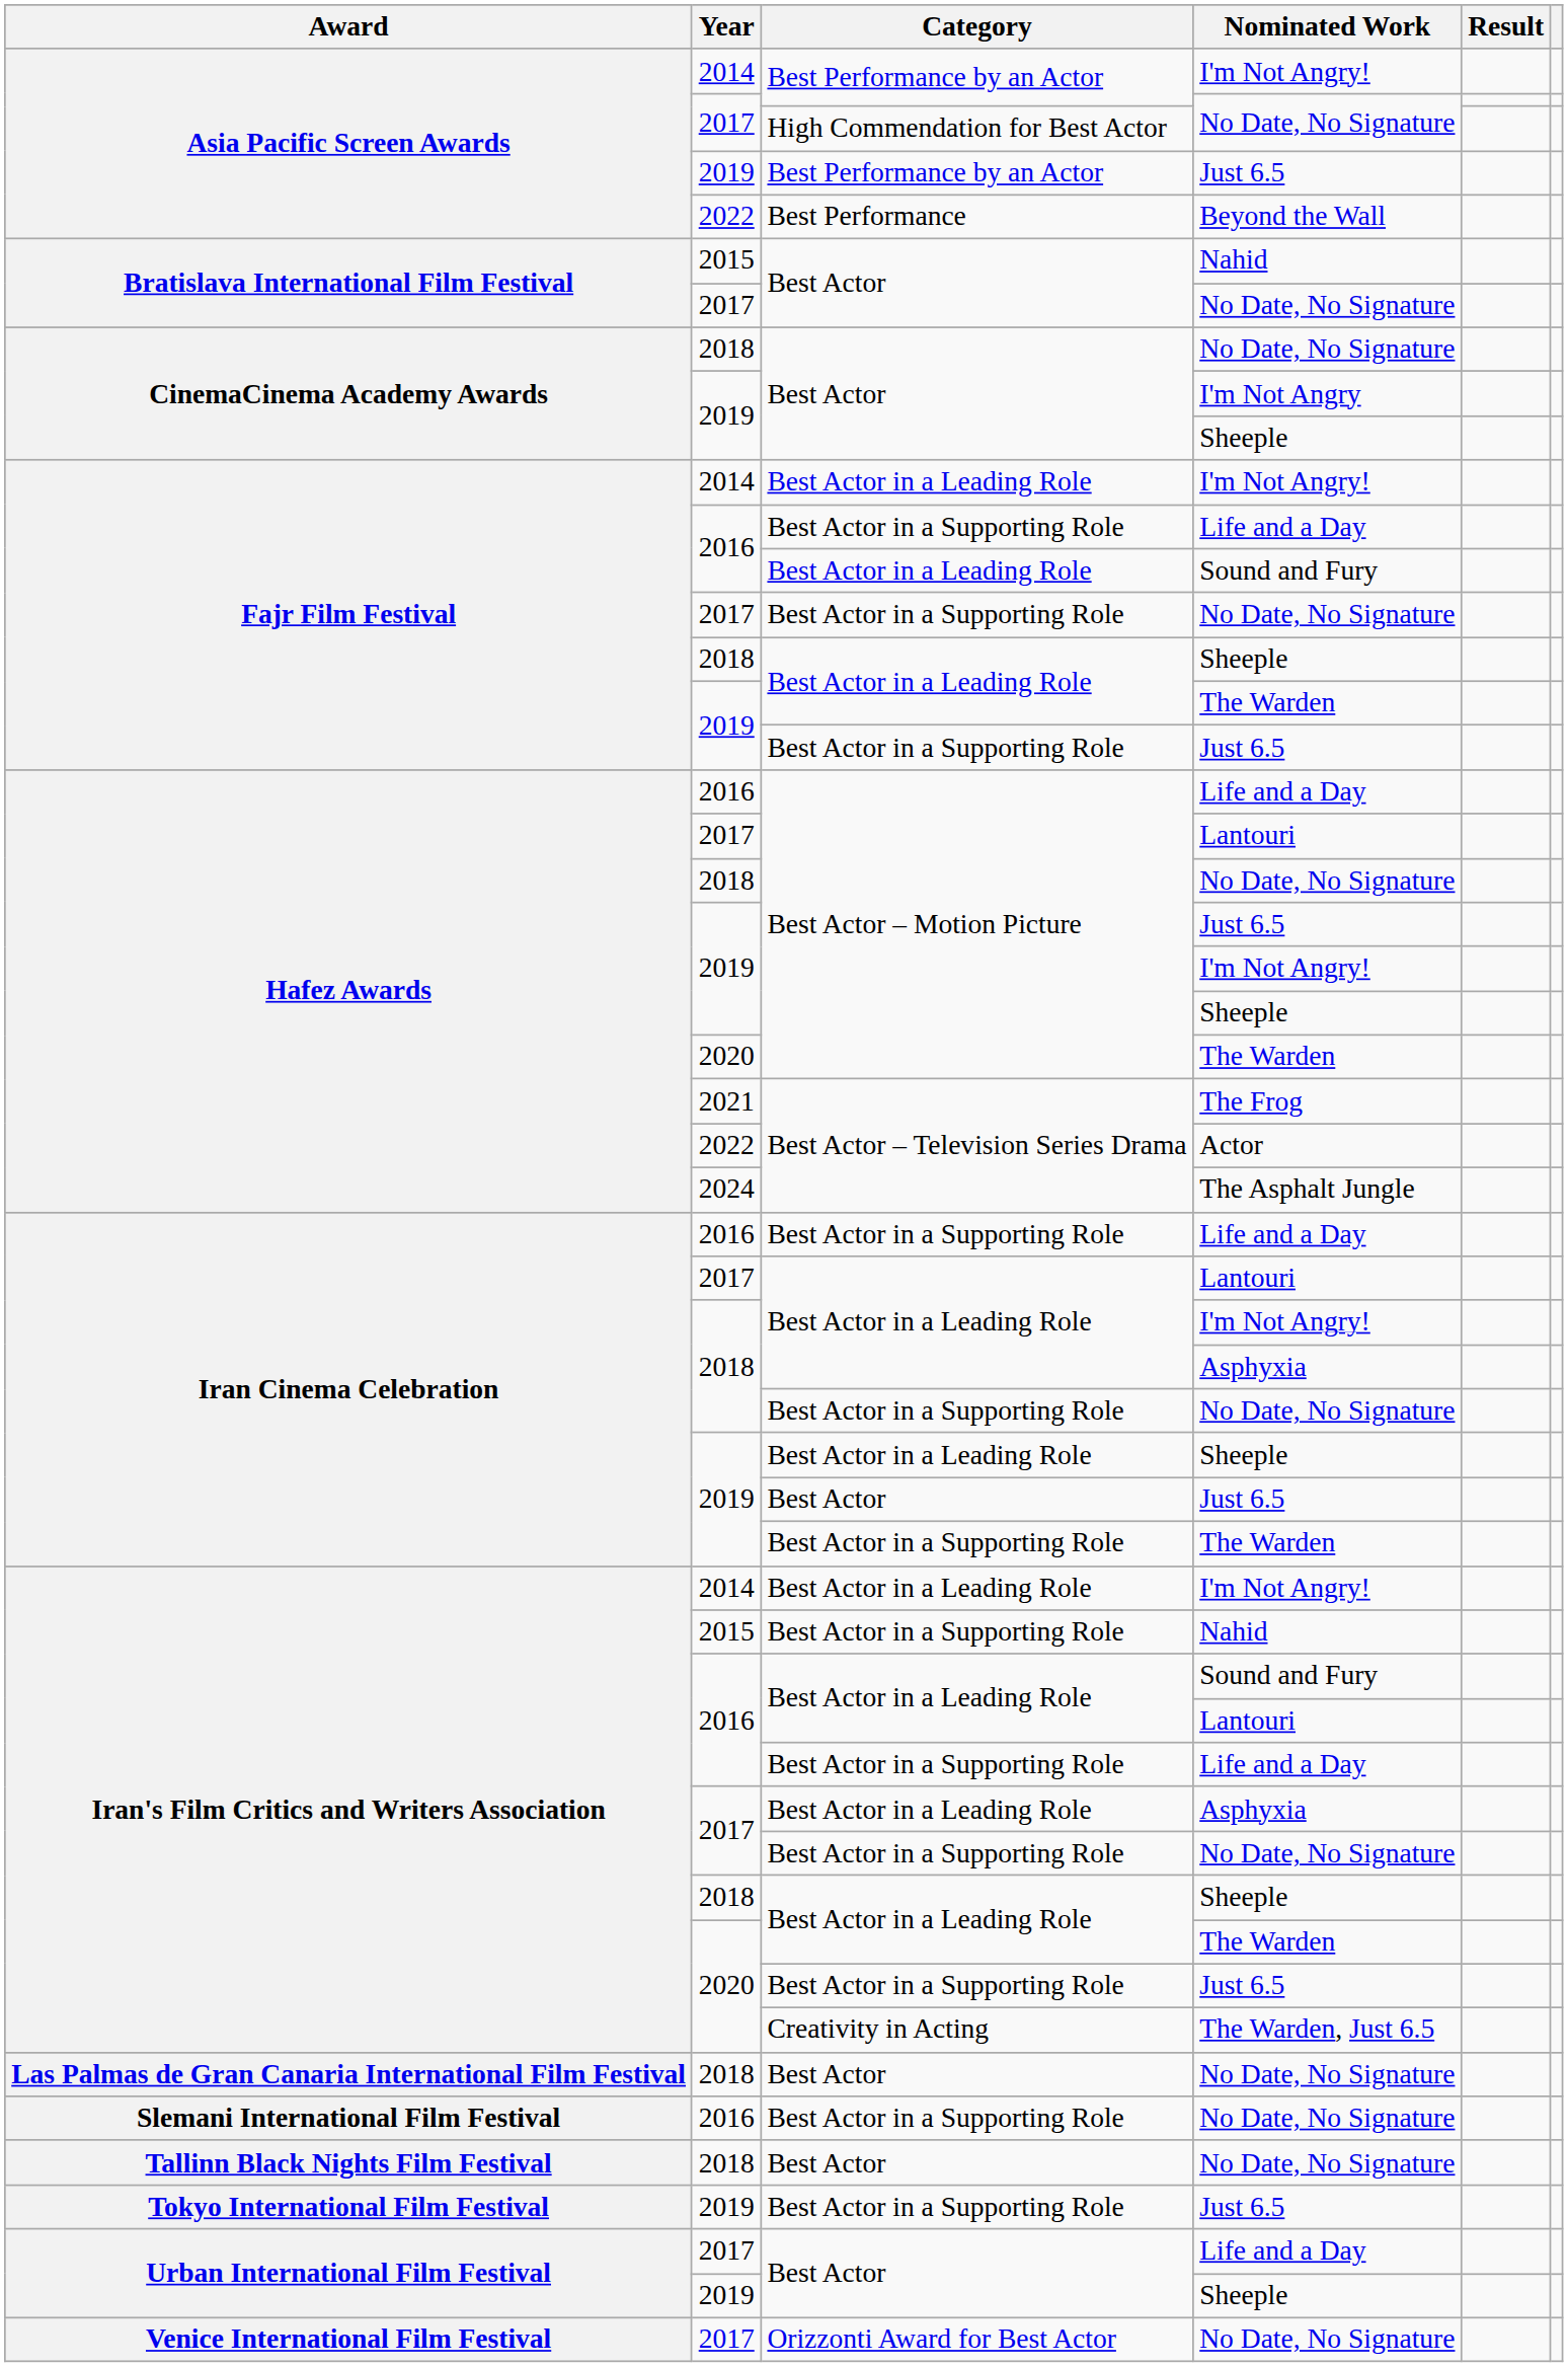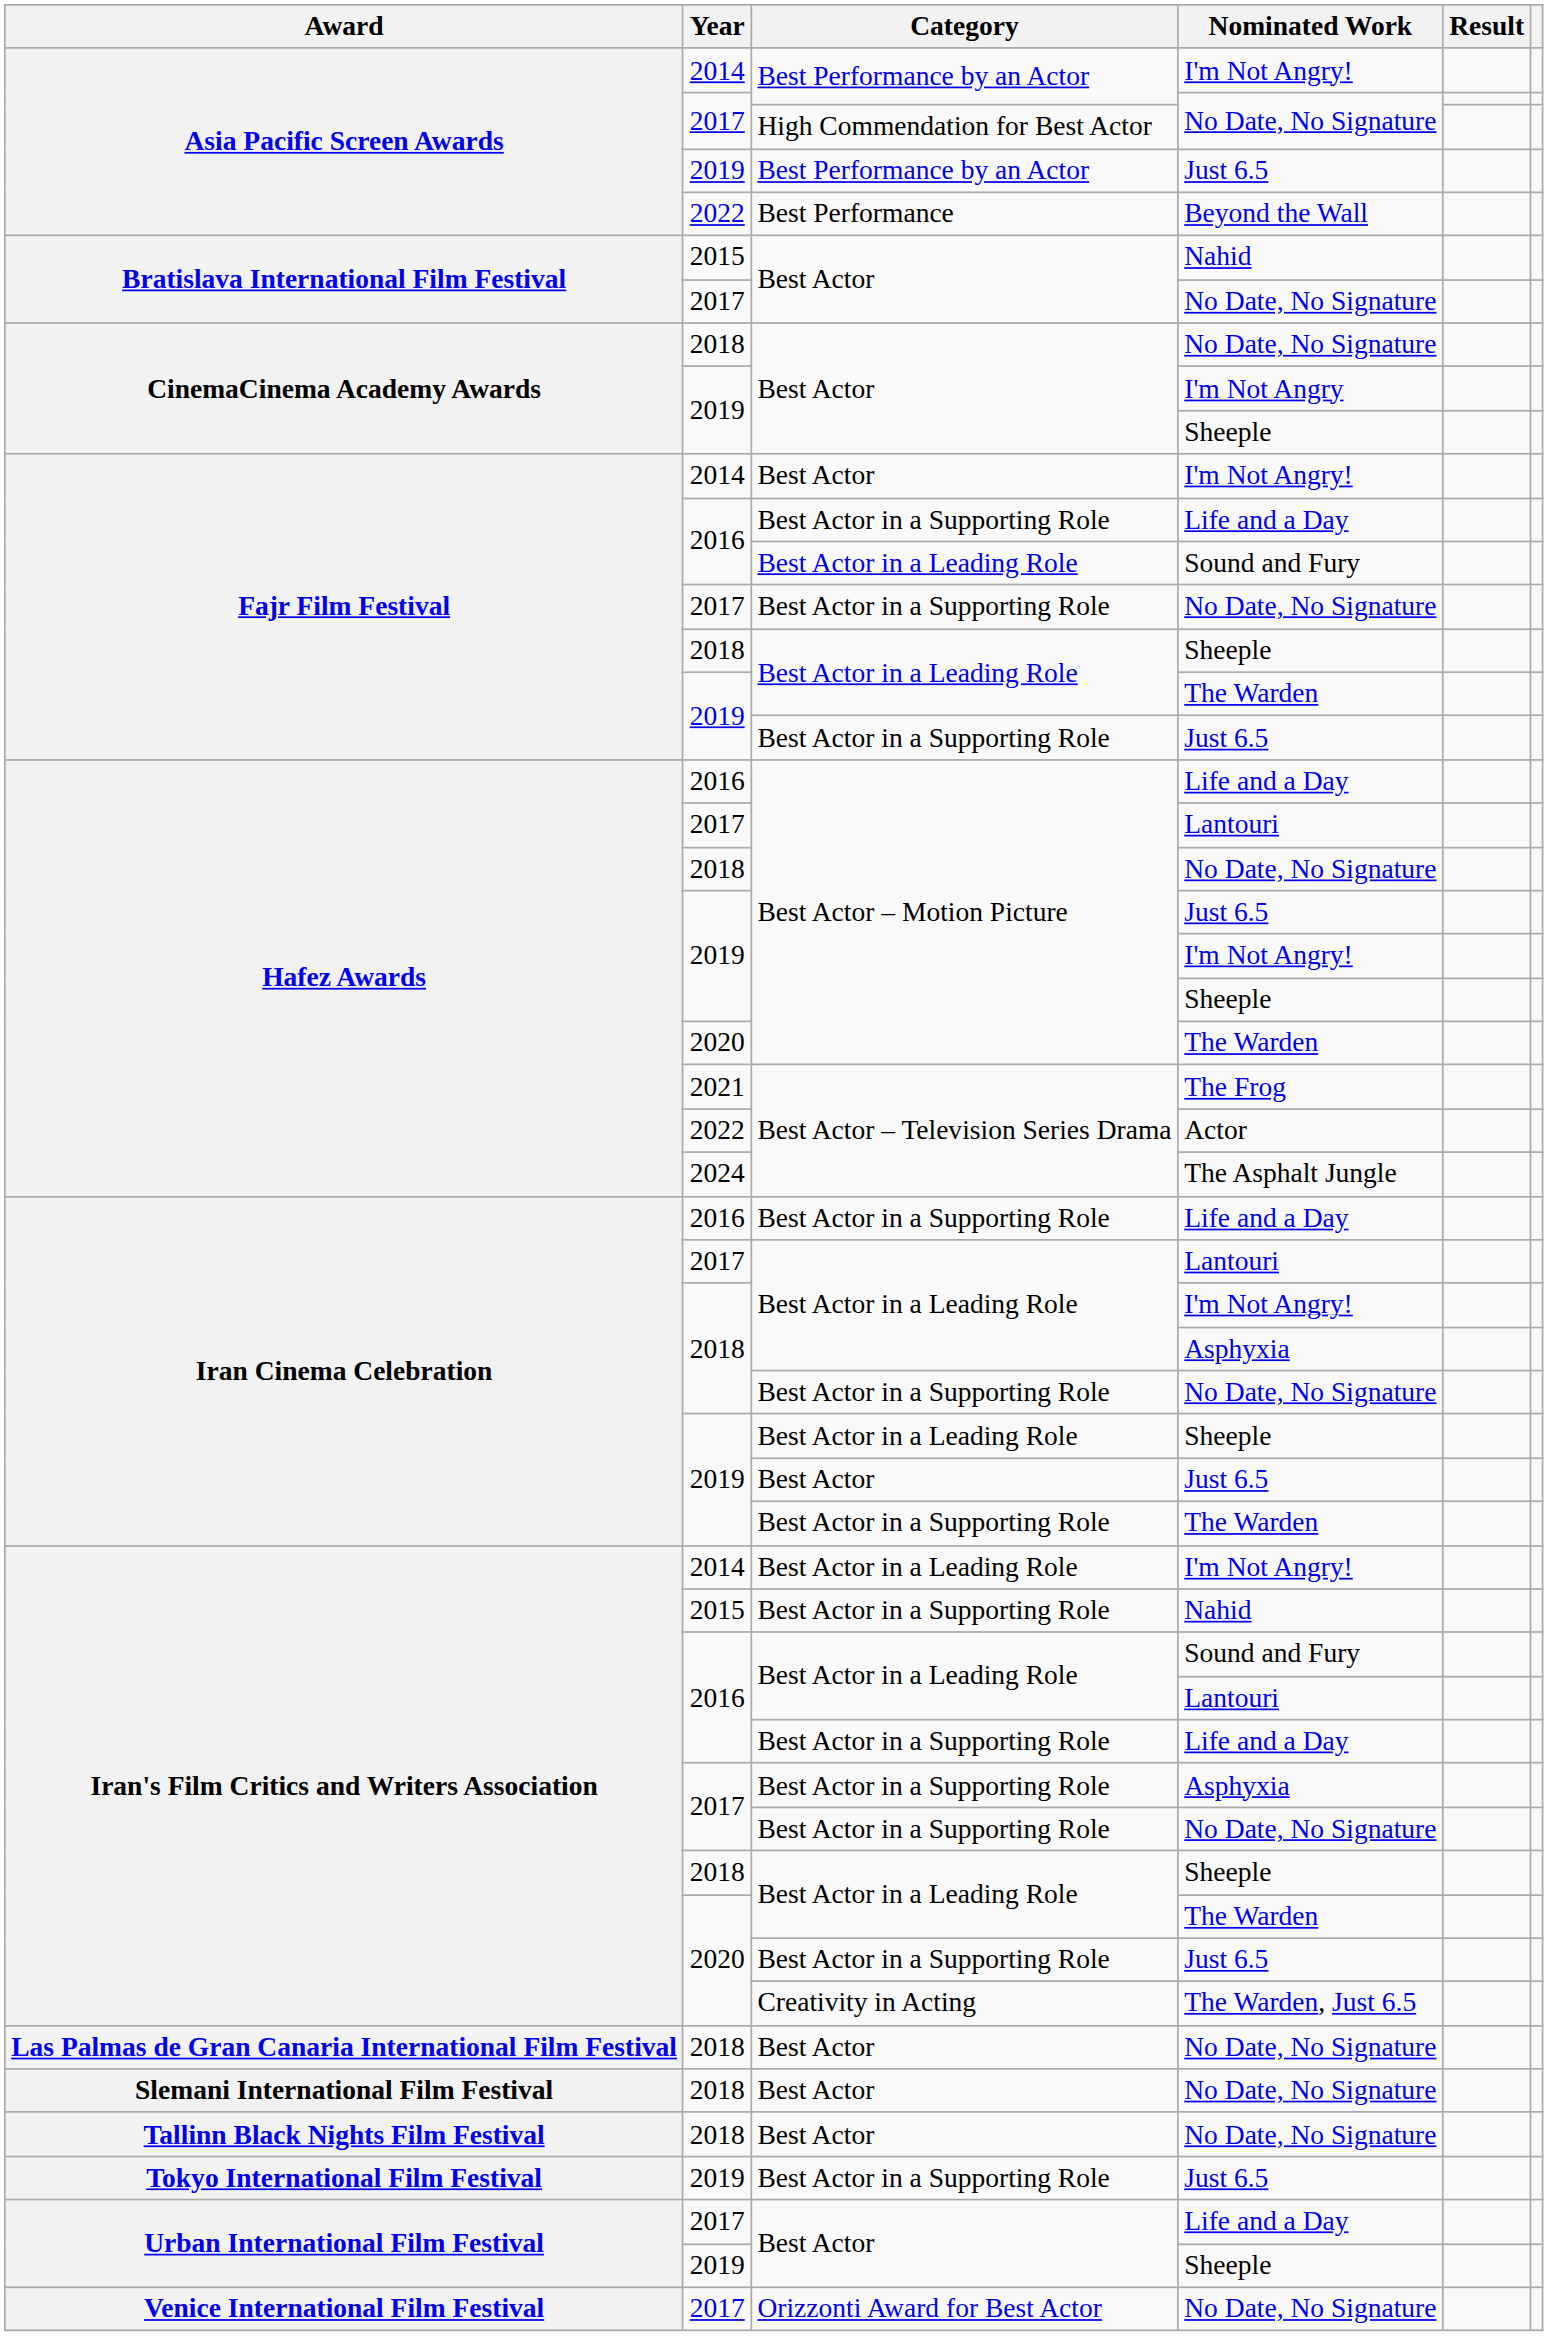Fajr Film Festival / I'm Not Angry! | Category: Best Actor in a Leading Role -> Best Actor
Iran's Film Critics and Writers Association / Asphyxia | Category: Best Actor in a Leading Role -> Best Actor in a Supporting Role
Slemani International Film Festival / No Date, No Signature | Year: 2016 -> 2018
Slemani International Film Festival / No Date, No Signature | Category: Best Actor in a Supporting Role -> Best Actor
